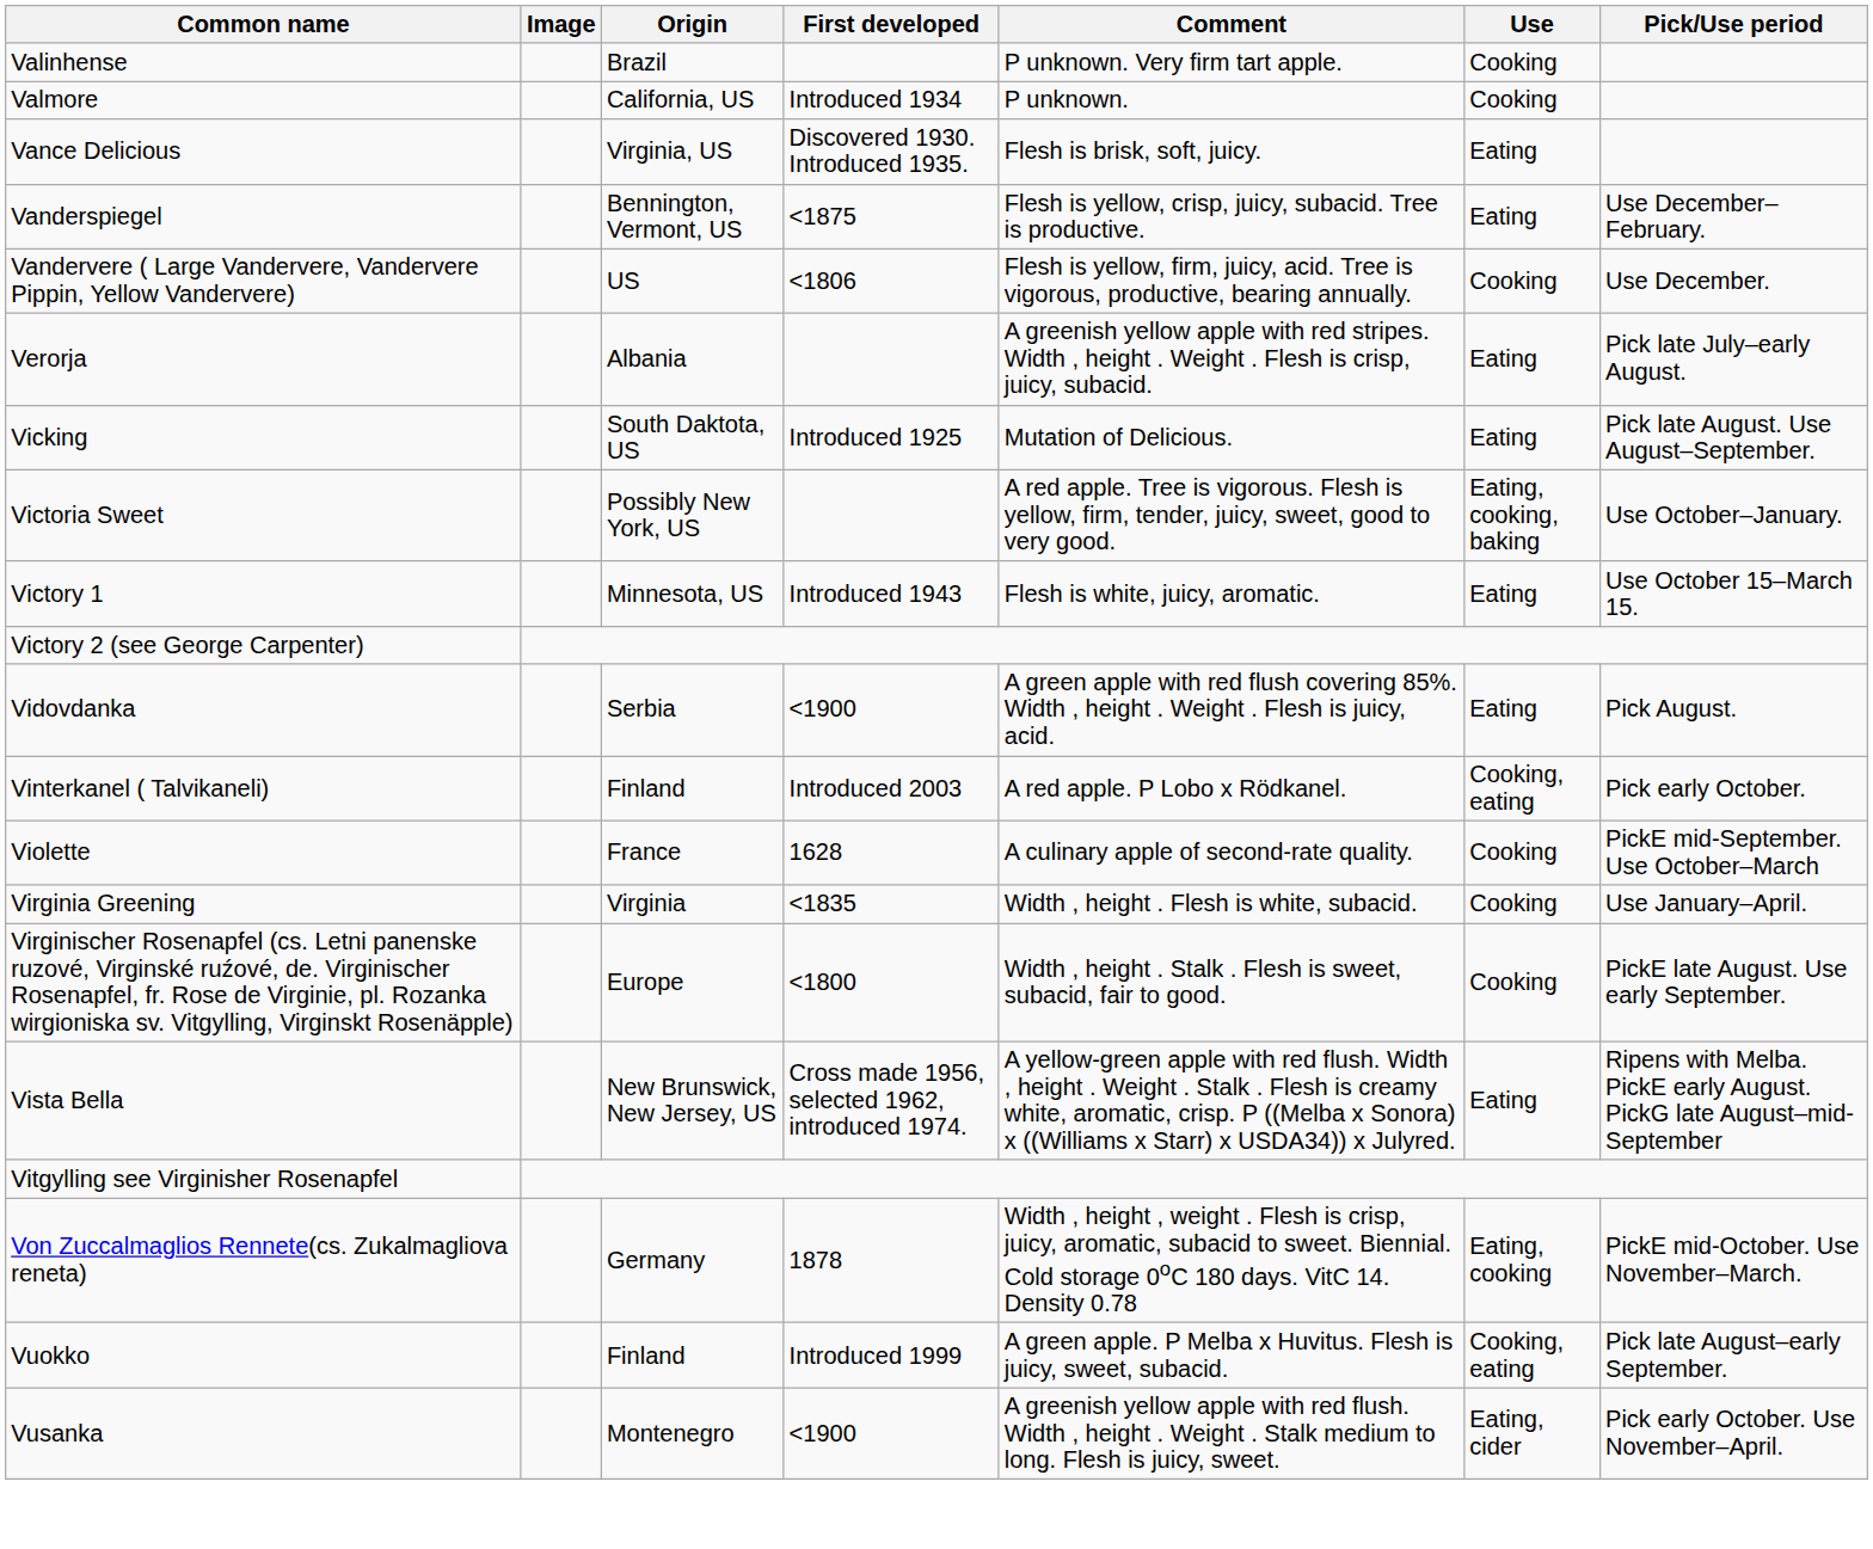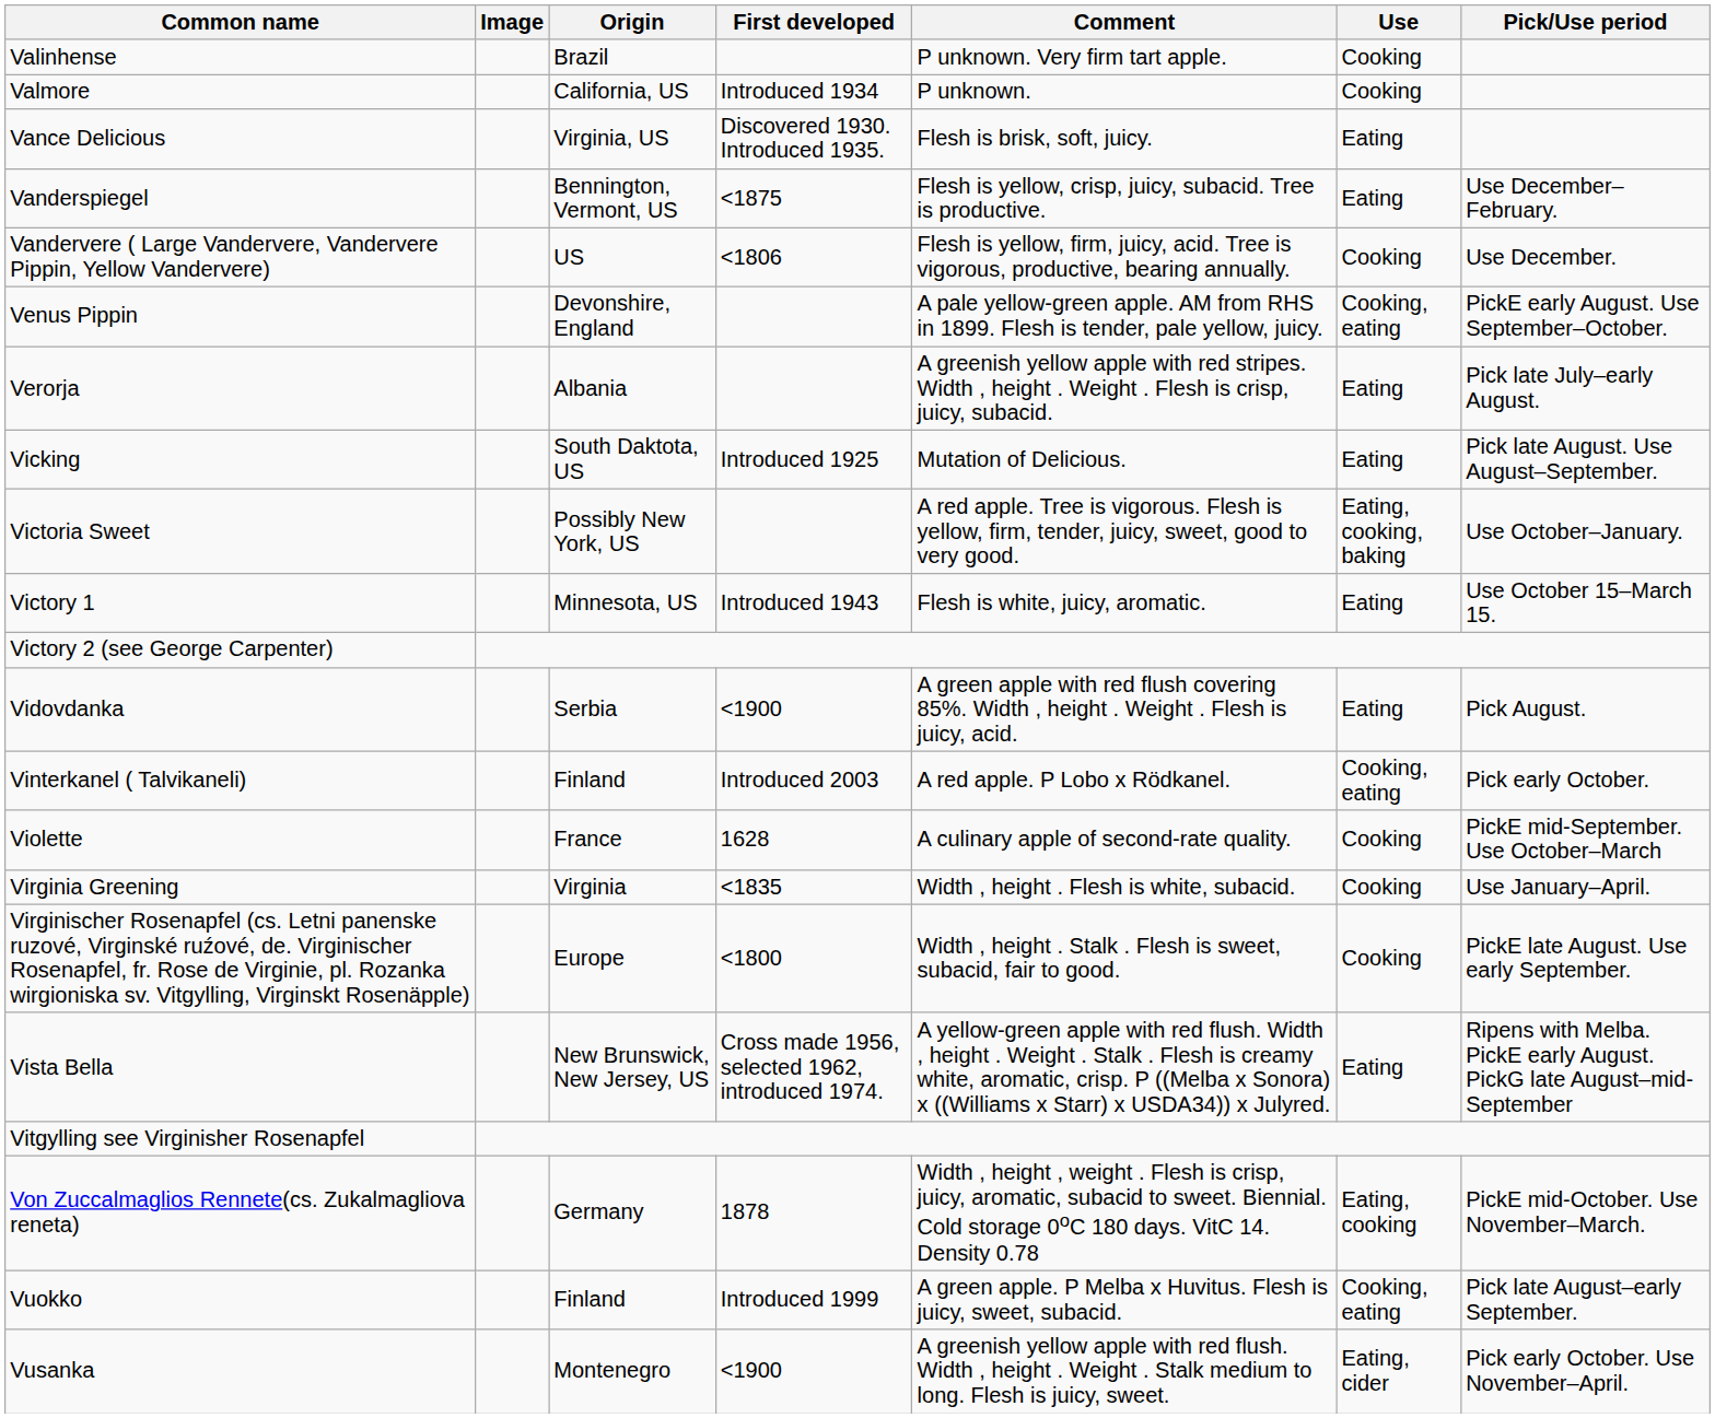+ row: Venus Pippin | Devonshire, England | A pale yellow-green apple. AM from RHS in 1899. Flesh is tender, pale yellow, juicy. | Cooking, eating | PickE early August. Use September–October.
